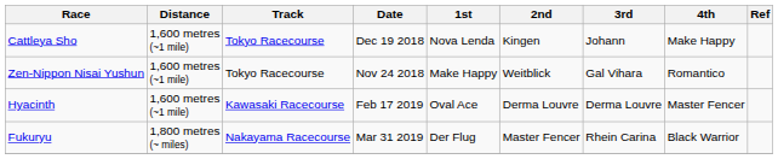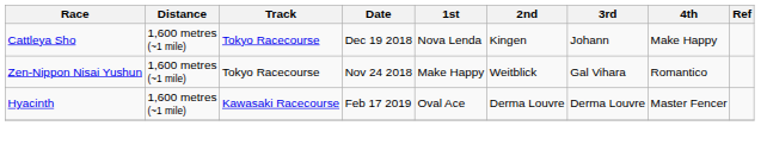- row: Fukuryu | 1,800 metres (~ miles) | Nakayama Racecourse | Mar 31 2019 | Der Flug | Master Fencer | Rhein Carina | Black Warrior
